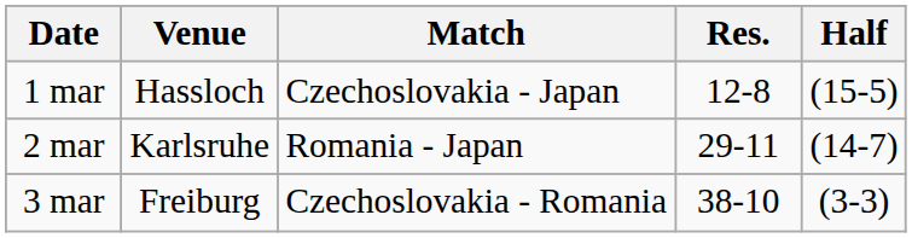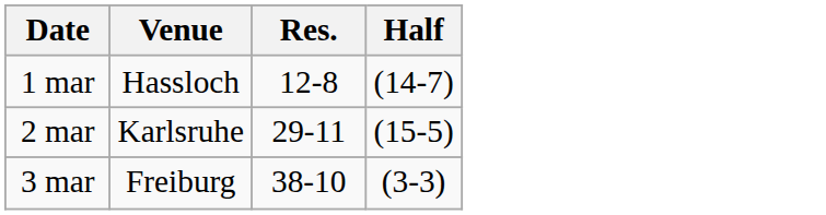- column: Match | Czechoslovakia - Japan | Romania - Japan | Czechoslovakia - Romania
1 mar | Half: (15-5) -> (14-7)
2 mar | Half: (14-7) -> (15-5)
